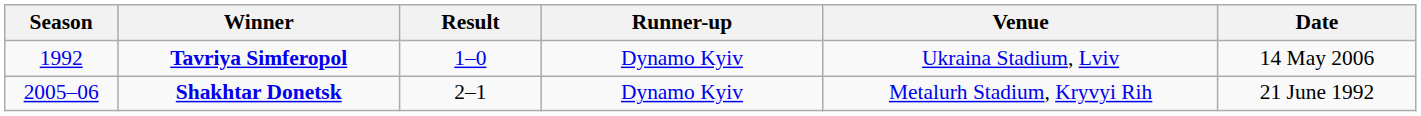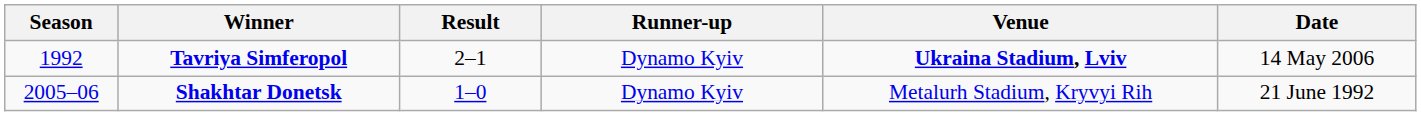Tavriya Simferopol | Result: 1–0 -> 2–1
Tavriya Simferopol | Venue: normal -> bold
Shakhtar Donetsk | Result: 2–1 -> 1–0
